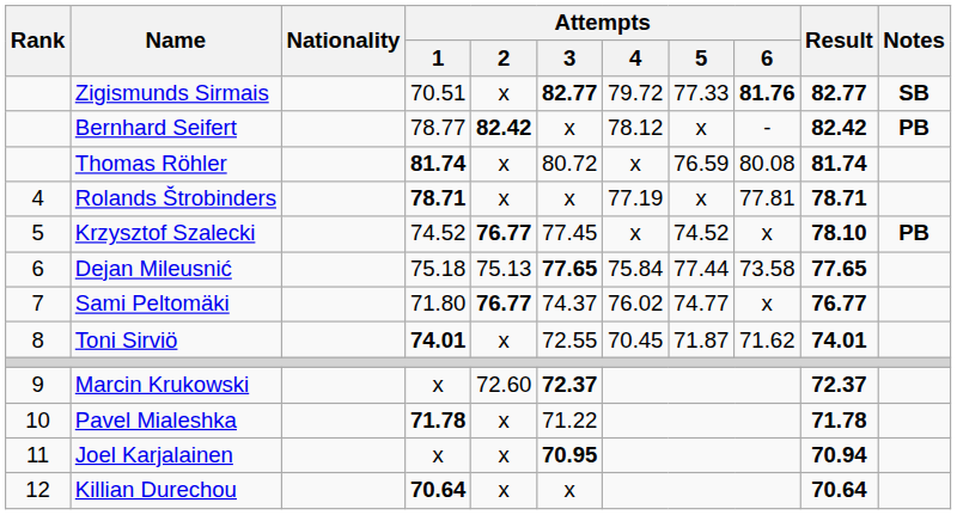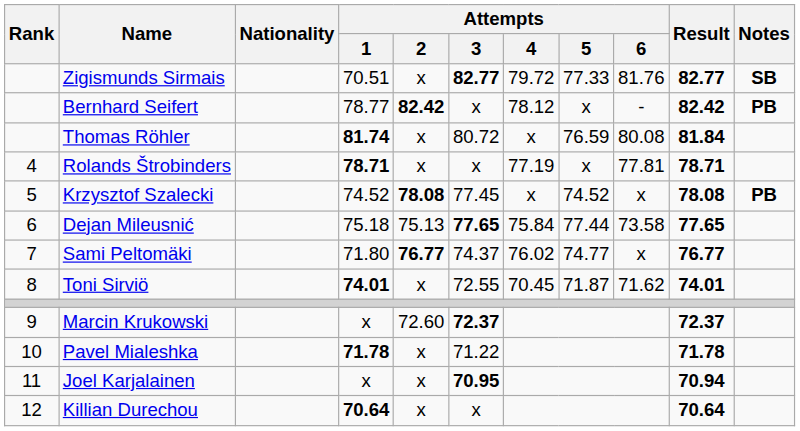Zigismunds Sirmais | Attempts / 6: bold -> normal
Thomas Röhler | Result: 81.74 -> 81.84
Krzysztof Szalecki | Attempts / 2: 76.77 -> 78.08
Krzysztof Szalecki | Result: 78.10 -> 78.08
